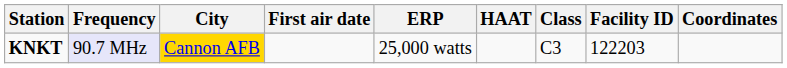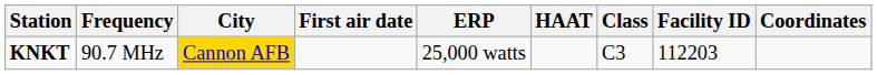KNKT | Frequency: lavender background -> no background
KNKT | Facility ID: 122203 -> 112203
